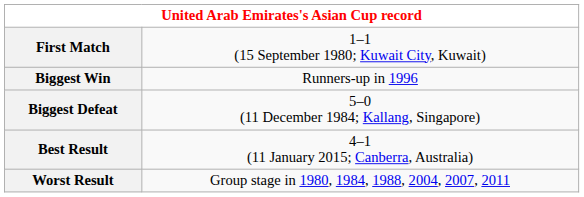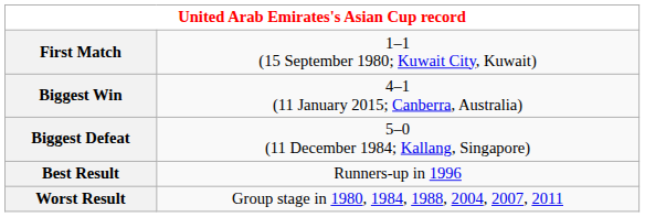Biggest Win | column 2: Runners-up in 1996 -> 4–1 (11 January 2015; Canberra, Australia)
Best Result | column 2: 4–1 (11 January 2015; Canberra, Australia) -> Runners-up in 1996
